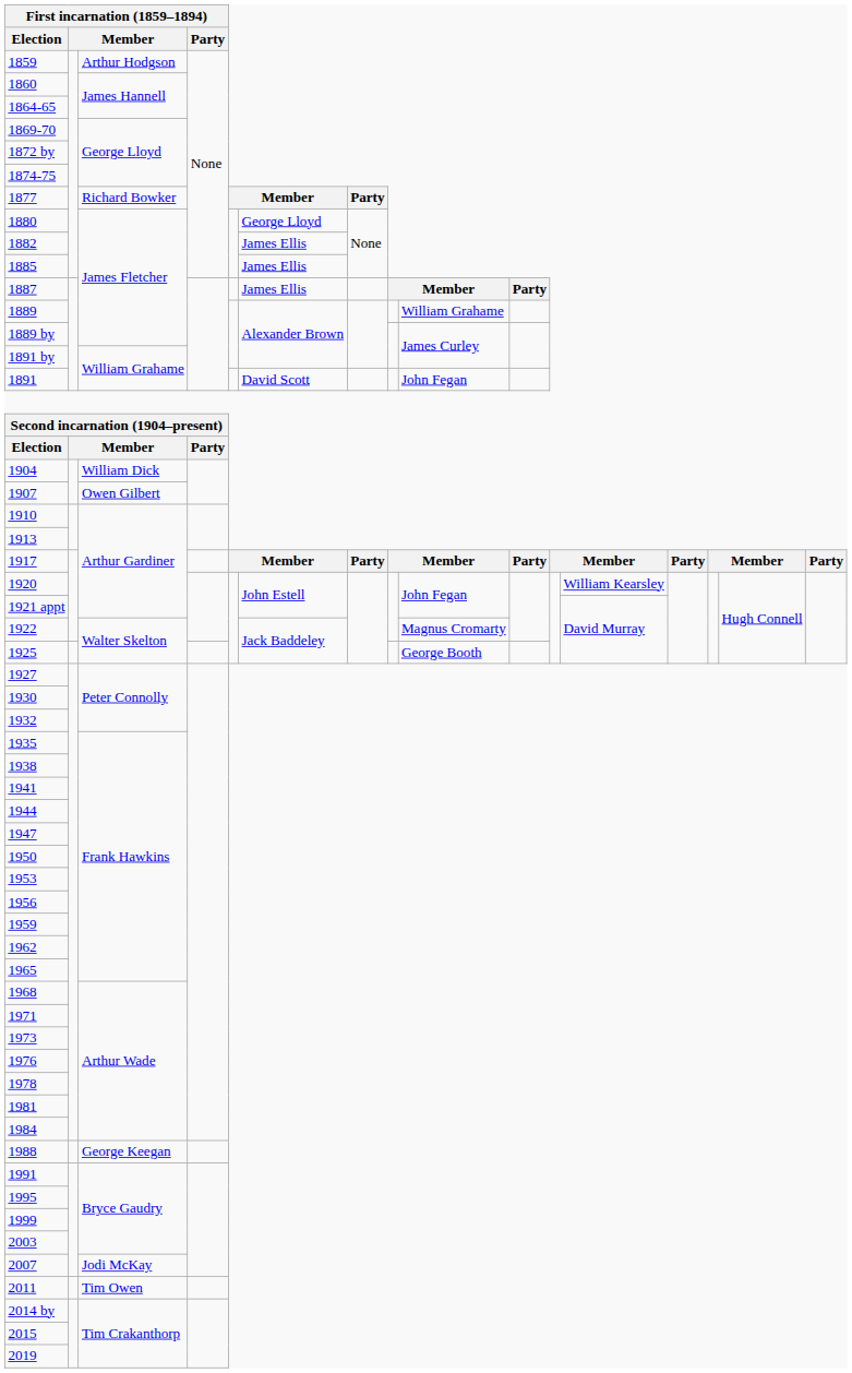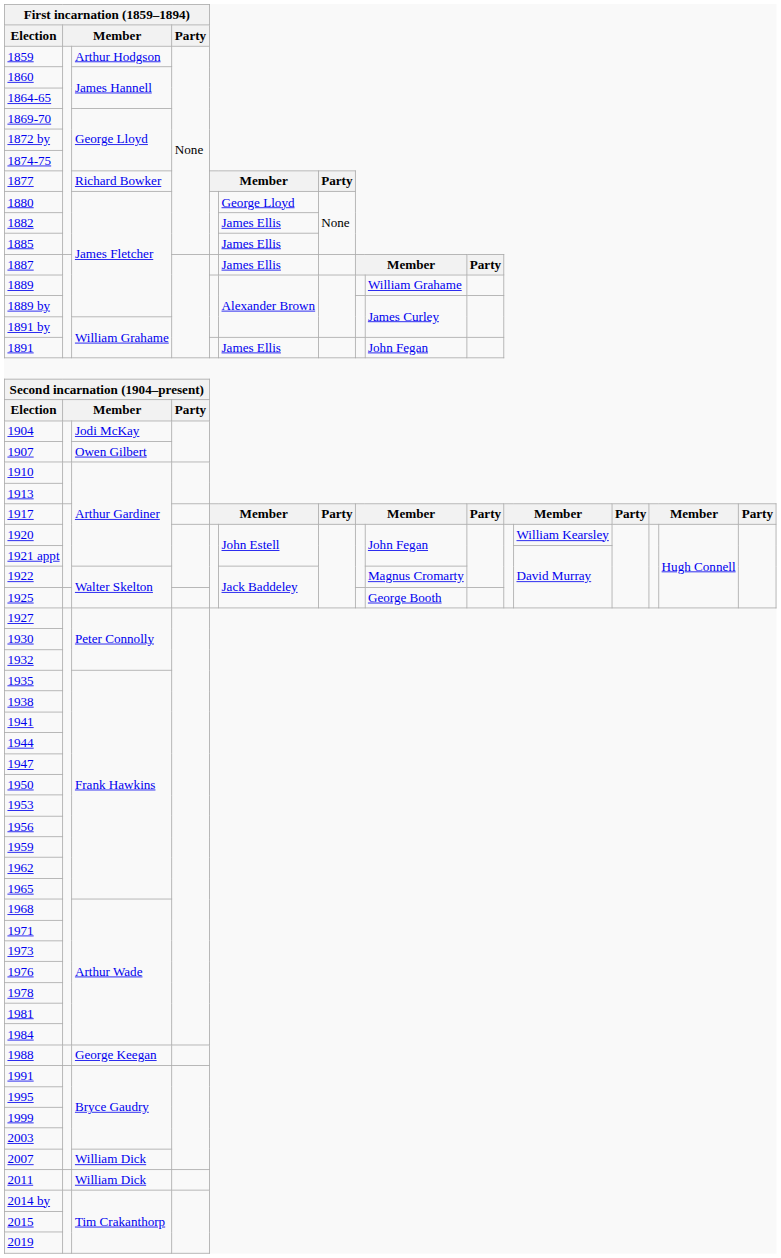1891 | column 6: David Scott -> James Ellis
1904 | column 3: William Dick -> Jodi McKay
2007 | column 3: Jodi McKay -> William Dick
2011 | column 3: Tim Owen -> William Dick
